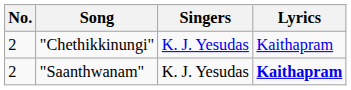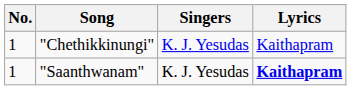"Chethikkinungi" | No.: 2 -> 1
"Saanthwanam" | No.: 2 -> 1
